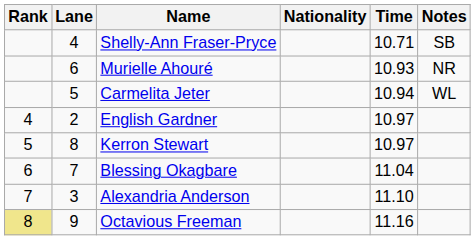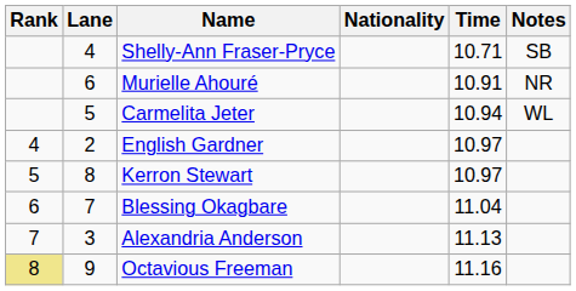Murielle Ahouré | Time: 10.93 -> 10.91
Alexandria Anderson | Time: 11.10 -> 11.13
